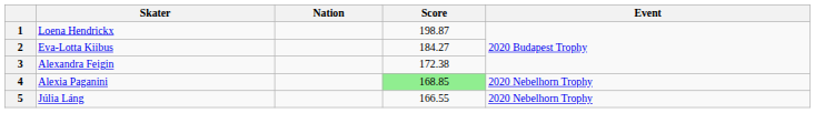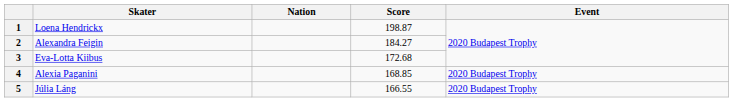2 | Skater: Eva-Lotta Kiibus -> Alexandra Feigin
3 | Skater: Alexandra Feigin -> Eva-Lotta Kiibus
3 | Score: 172.38 -> 172.68
4 | Score: lightgreen background -> no background
4 | Event: 2020 Nebelhorn Trophy -> 2020 Budapest Trophy
5 | Event: 2020 Nebelhorn Trophy -> 2020 Budapest Trophy
